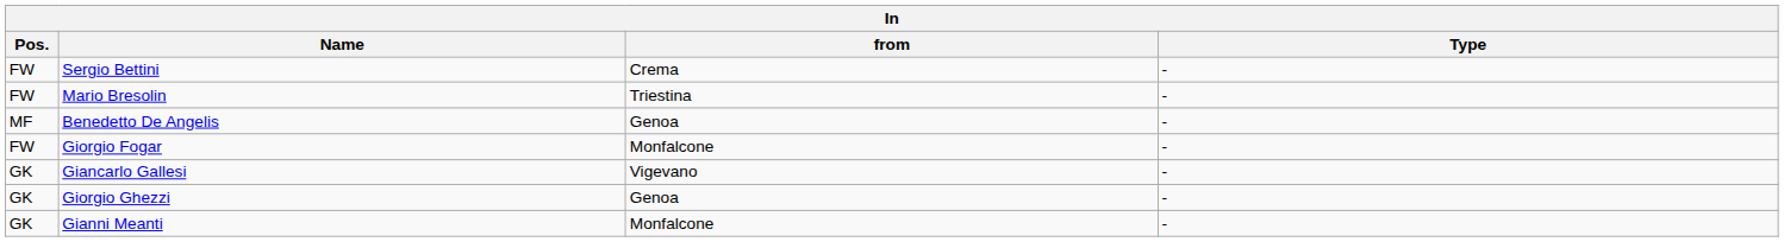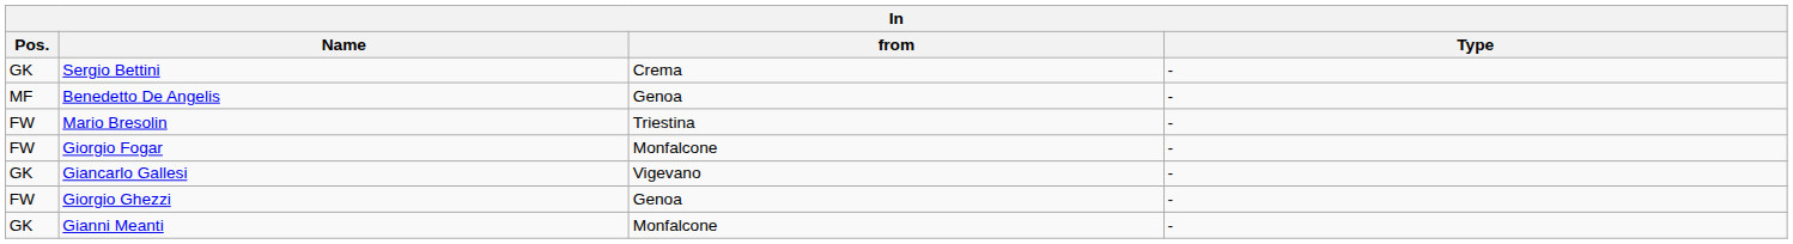Sergio Bettini | Pos.: FW -> GK
rows swapped: Mario Bresolin <-> Benedetto De Angelis
Giorgio Ghezzi | Pos.: GK -> FW
